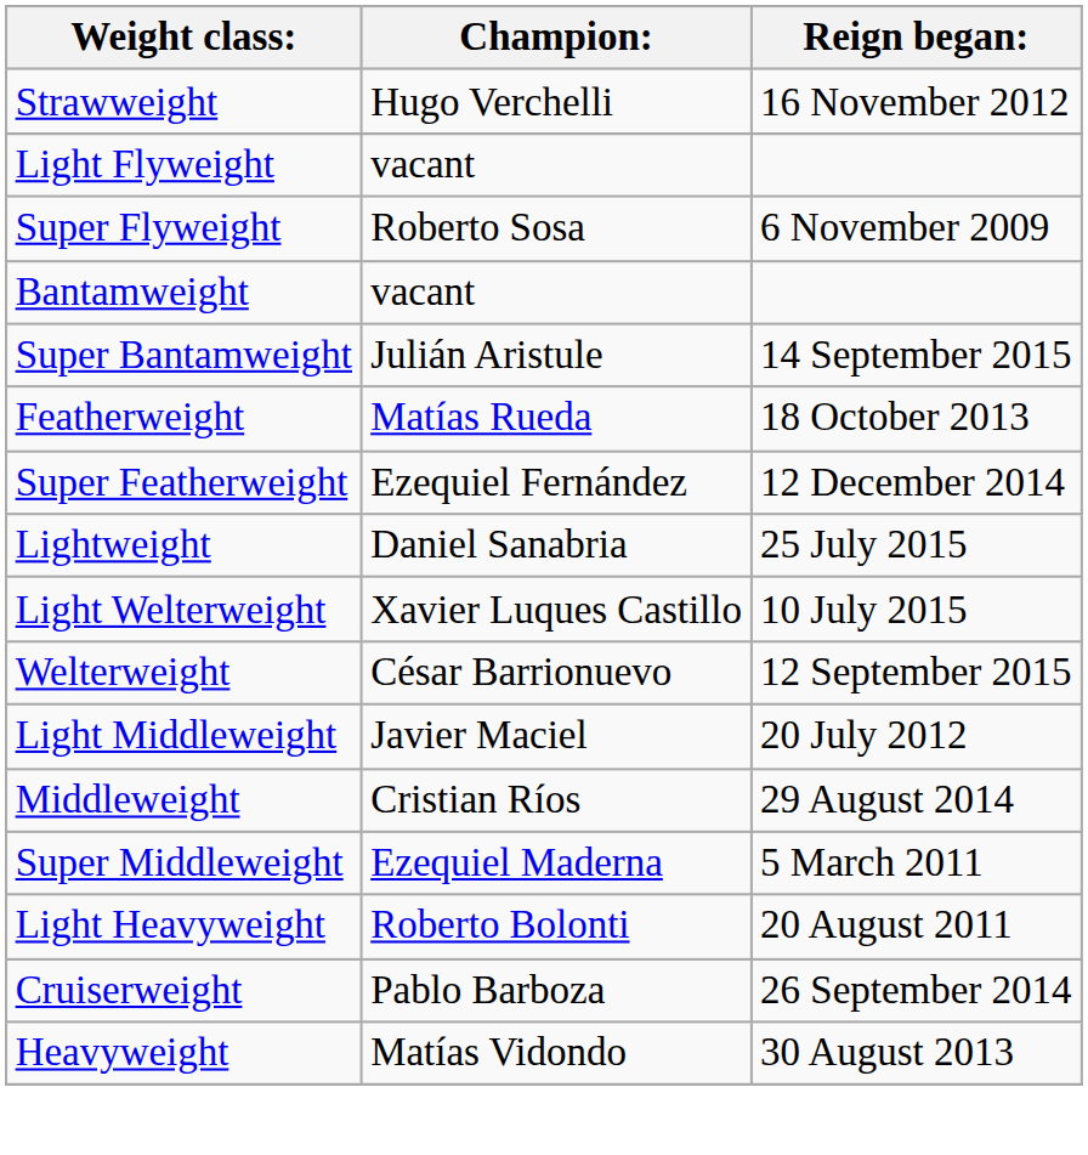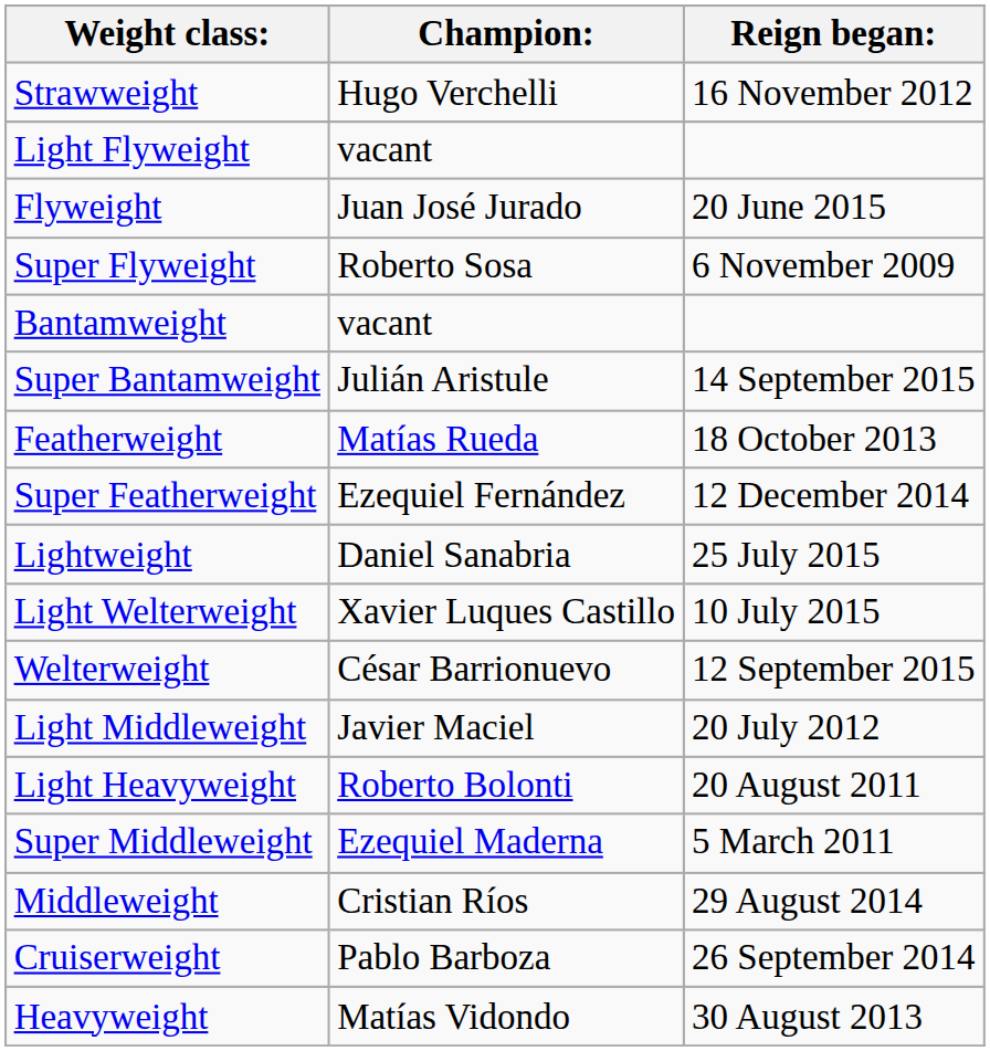+ row: Flyweight | Juan José Jurado | 20 June 2015
rows swapped: Middleweight <-> Light Heavyweight
